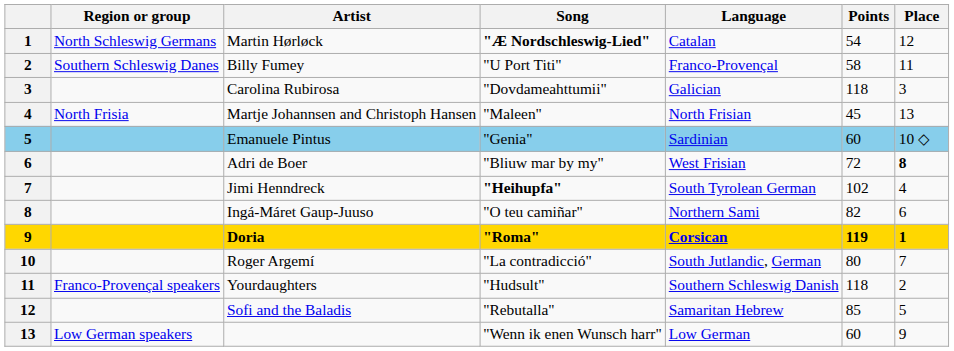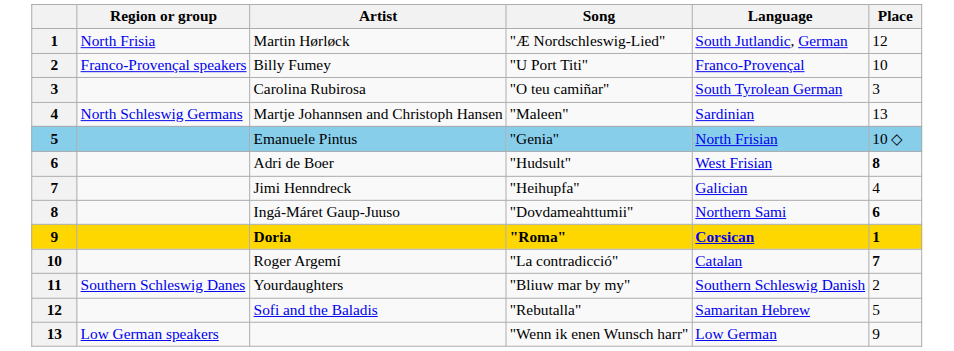- column: Points | 54 | 58 | 118 | 45 | 60 | 72 | 102 | 82 | 119 | 80 | 118 | 85 | 60
Martin Hørløck | Region or group: North Schleswig Germans -> North Frisia
Martin Hørløck | Song: bold -> normal
Martin Hørløck | Language: Catalan -> South Jutlandic, German
Billy Fumey | Region or group: Southern Schleswig Danes -> Franco-Provençal speakers
Billy Fumey | Place: 11 -> 10
Carolina Rubirosa | Song: "Dovdameahttumii" -> "O teu camiñar"
Carolina Rubirosa | Language: Galician -> South Tyrolean German
Martje Johannsen and Christoph Hansen | Region or group: North Frisia -> North Schleswig Germans
Martje Johannsen and Christoph Hansen | Language: North Frisian -> Sardinian
Emanuele Pintus | Language: Sardinian -> North Frisian
Adri de Boer | Song: "Bliuw mar by my" -> "Hudsult"
Jimi Henndreck | Song: bold -> normal
Jimi Henndreck | Language: South Tyrolean German -> Galician
Ingá-Máret Gaup-Juuso | Song: "O teu camiñar" -> "Dovdameahttumii"
Ingá-Máret Gaup-Juuso | Place: normal -> bold
Roger Argemí | Language: South Jutlandic, German -> Catalan
Roger Argemí | Place: normal -> bold
Yourdaughters | Region or group: Franco-Provençal speakers -> Southern Schleswig Danes
Yourdaughters | Song: "Hudsult" -> "Bliuw mar by my"
